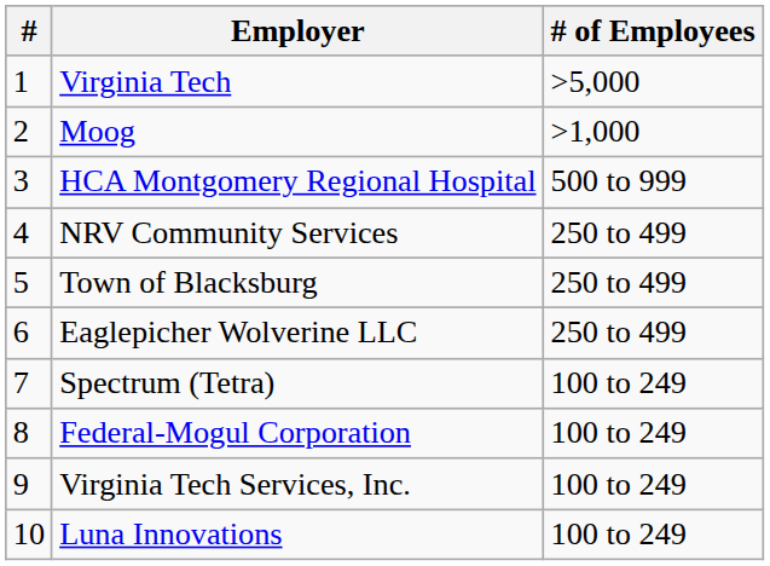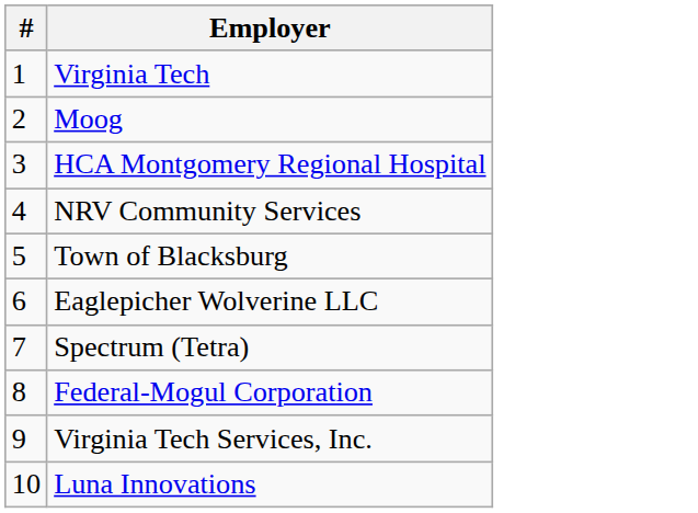- column: # of Employees | >5,000 | >1,000 | 500 to 999 | 250 to 499 | 250 to 499 | 250 to 499 | 100 to 249 | 100 to 249 | 100 to 249 | 100 to 249
